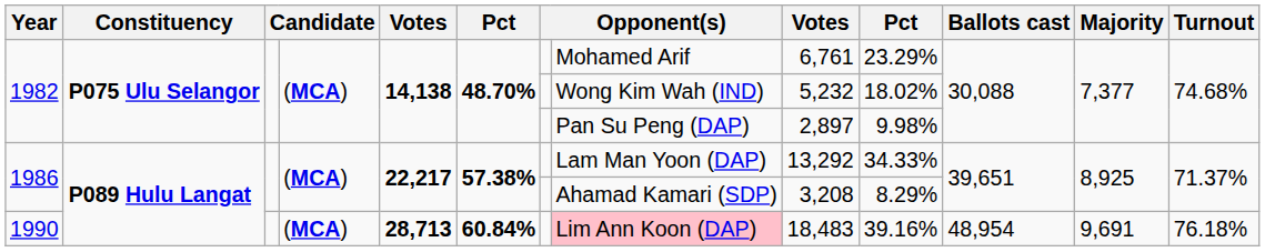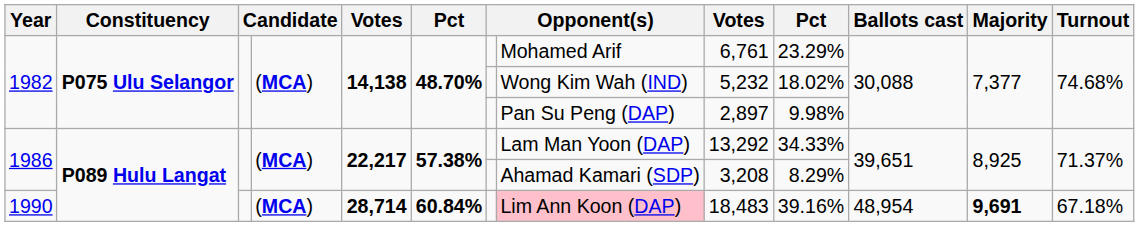1990 | column 5: 28,713 -> 28,714
1990 | Majority: normal -> bold
1990 | Turnout: 76.18% -> 67.18%
